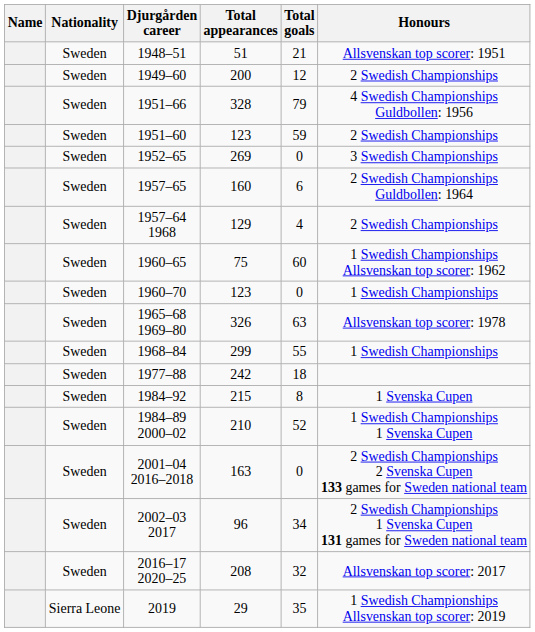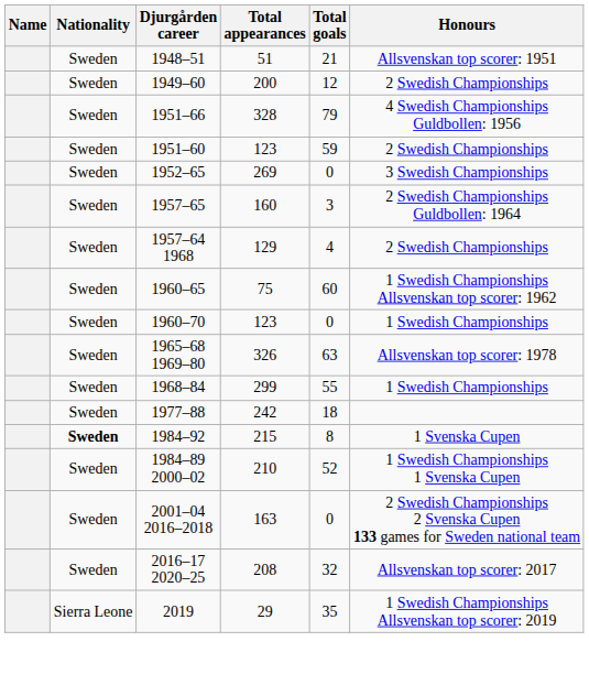1957–65 | Total goals: 6 -> 3
1984–92 | Nationality: normal -> bold
- row: Sweden | 2002–03 2017 | 96 | 34 | 2 Swedish Championships 1 Svenska Cupen 131 games for Sweden national team
